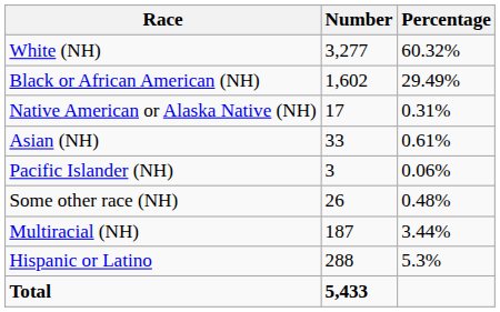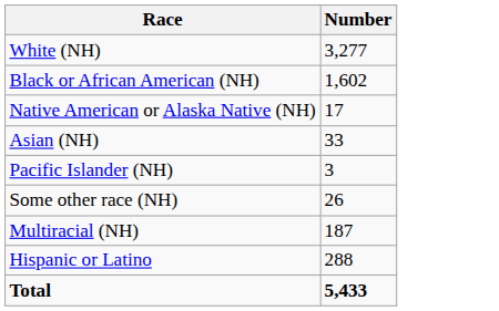- column: Percentage | 60.32% | 29.49% | 0.31% | 0.61% | 0.06% | 0.48% | 3.44% | 5.3%
